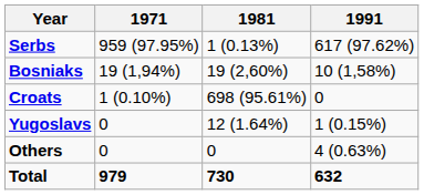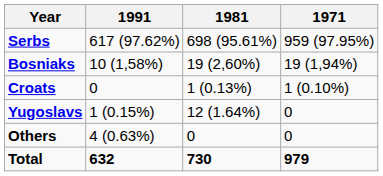columns swapped: 1991 <-> 1971
Serbs | 1981: 1 (0.13%) -> 698 (95.61%)
Croats | 1981: 698 (95.61%) -> 1 (0.13%)
